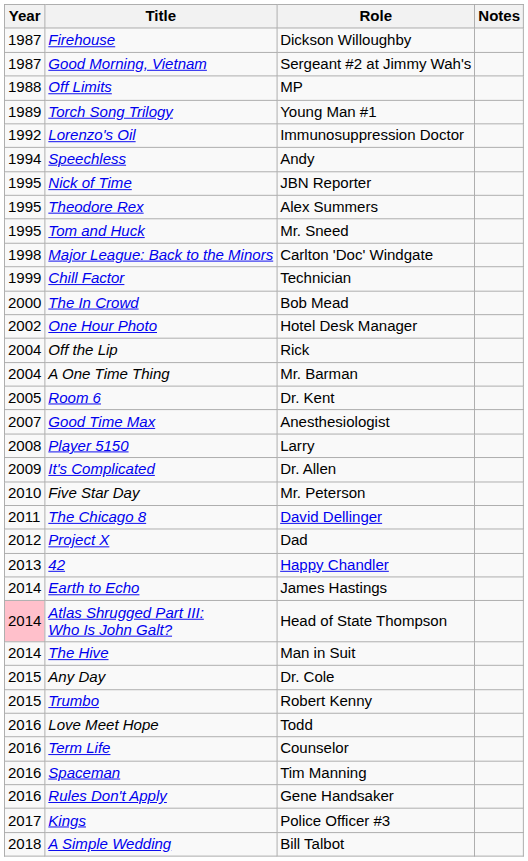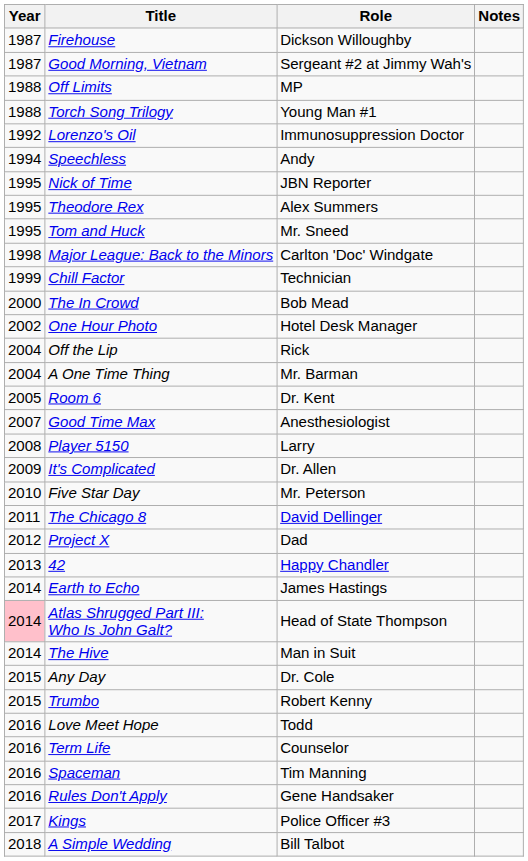Torch Song Trilogy | Year: 1989 -> 1988
